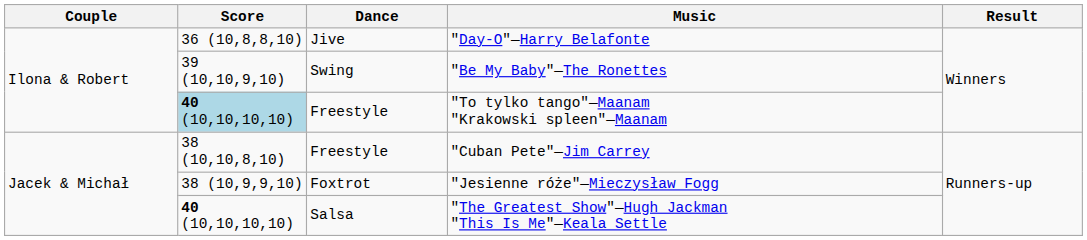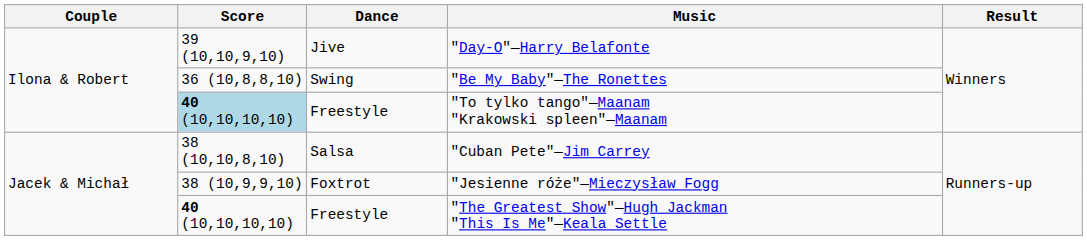"Day-O"—Harry Belafonte | Score: 36 (10,8,8,10) -> 39 (10,10,9,10)
"Be My Baby"—The Ronettes | Score: 39 (10,10,9,10) -> 36 (10,8,8,10)
"Cuban Pete"—Jim Carrey | Dance: Freestyle -> Salsa
"The Greatest Show"—Hugh Jackman "This Is Me"—Keala Settle | Dance: Salsa -> Freestyle
